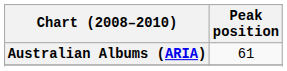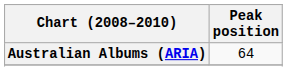Australian Albums (ARIA) | Peak position: 61 -> 64
